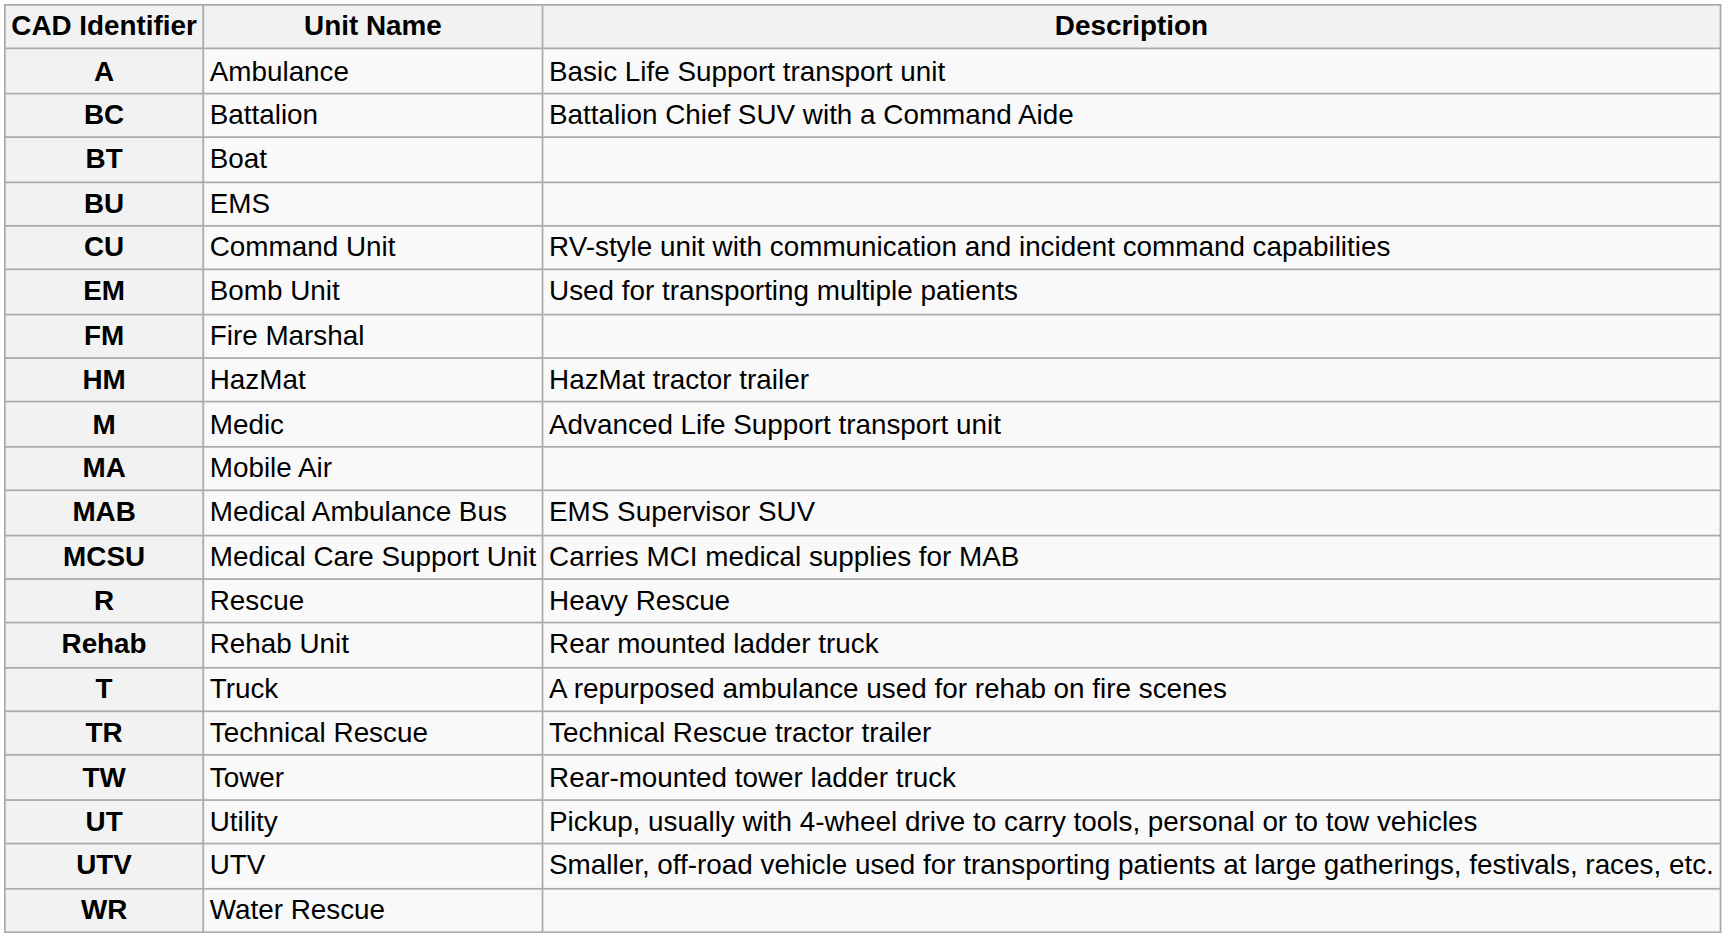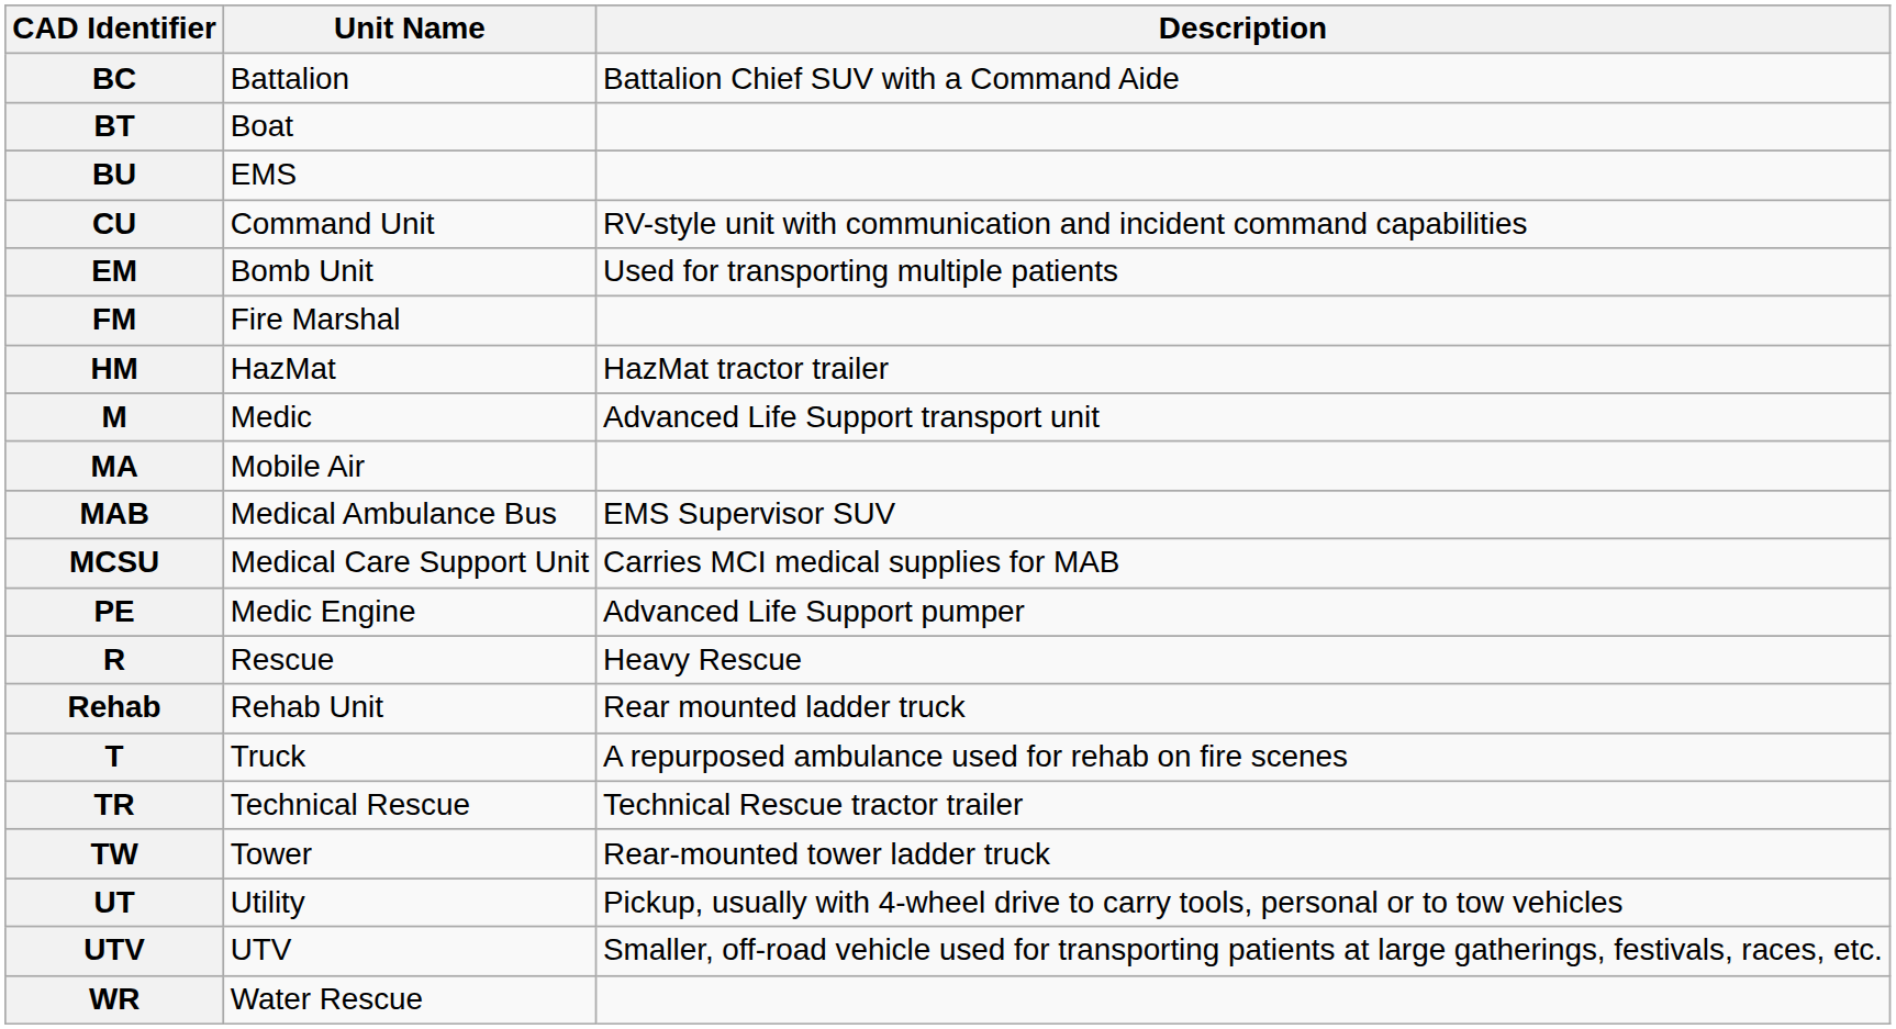- row: A | Ambulance | Basic Life Support transport unit
+ row: PE | Medic Engine | Advanced Life Support pumper
